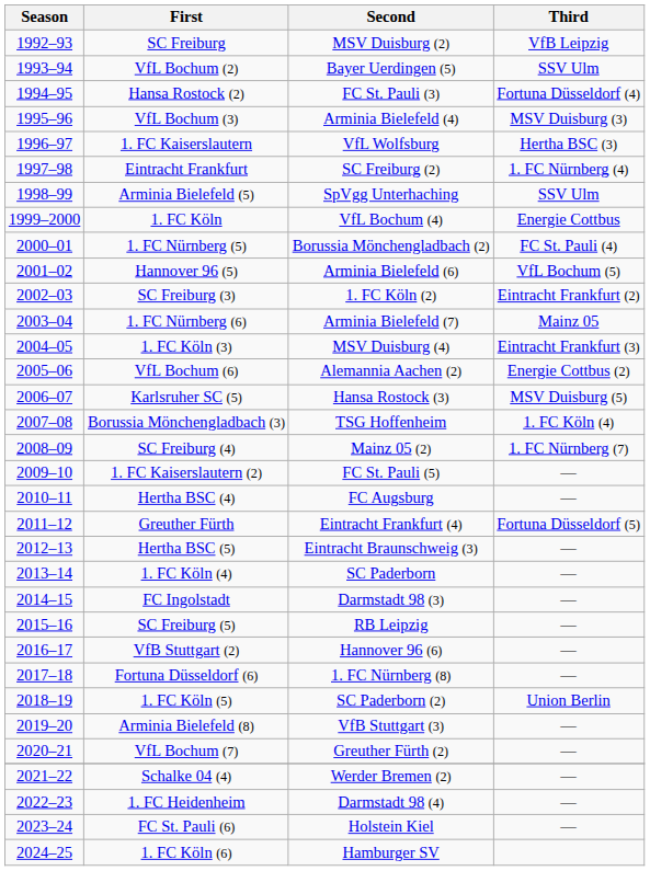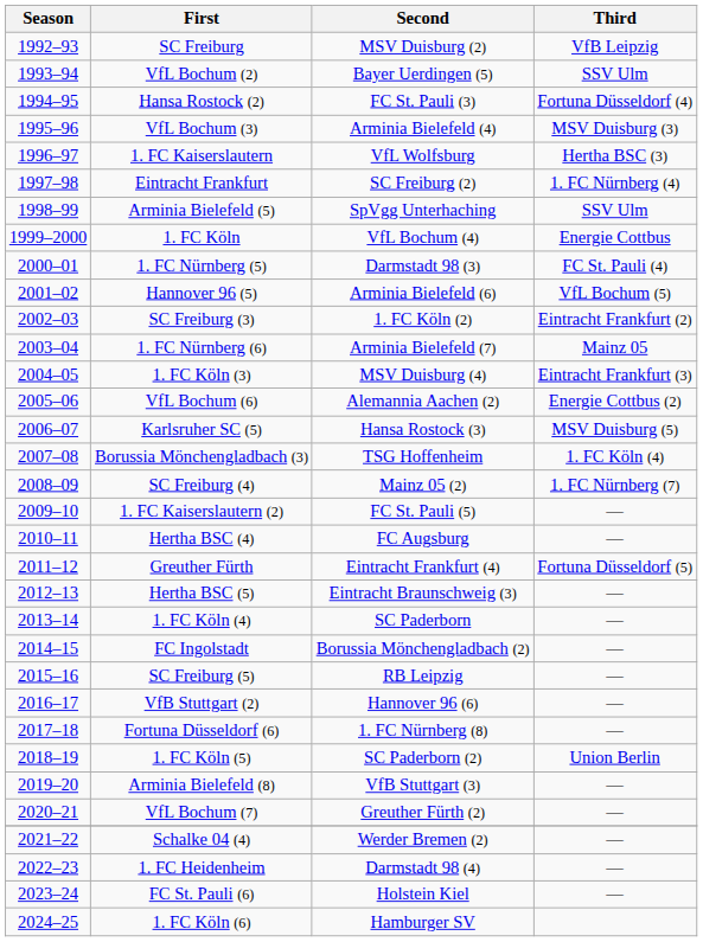1. FC Nürnberg (5) | Second: Borussia Mönchengladbach (2) -> Darmstadt 98 (3)
FC Ingolstadt | Second: Darmstadt 98 (3) -> Borussia Mönchengladbach (2)
